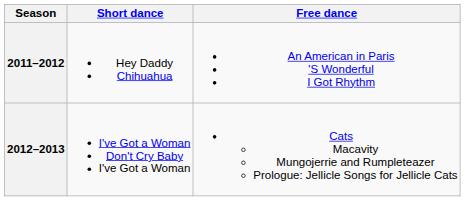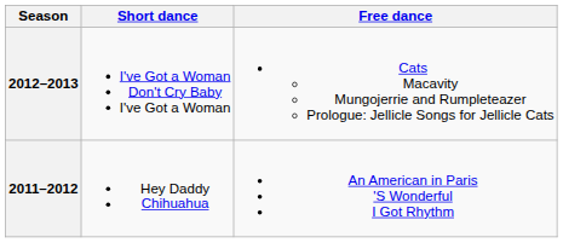rows swapped: 2012–2013 <-> 2011–2012
